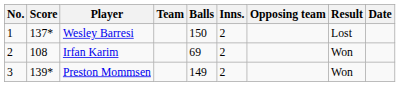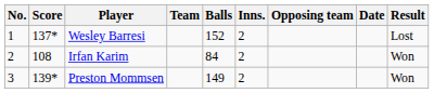columns swapped: Date <-> Result
Wesley Barresi | Balls: 150 -> 152
Irfan Karim | Balls: 69 -> 84
